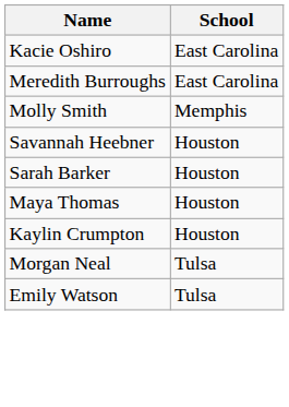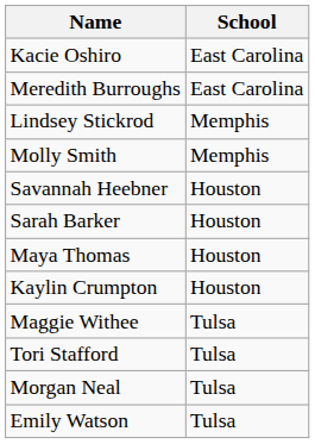+ row: Lindsey Stickrod | Memphis
+ row: Maggie Withee | Tulsa
+ row: Tori Stafford | Tulsa
